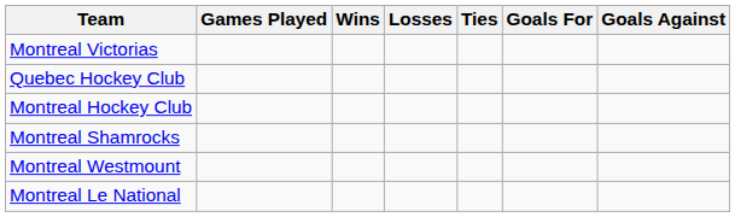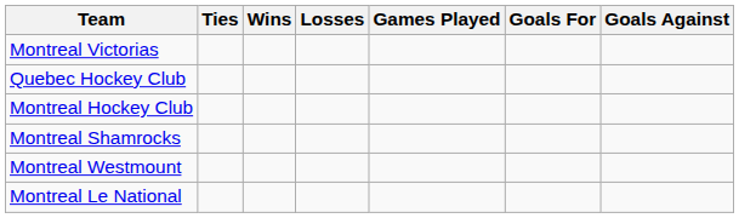columns swapped: Games Played <-> Ties
